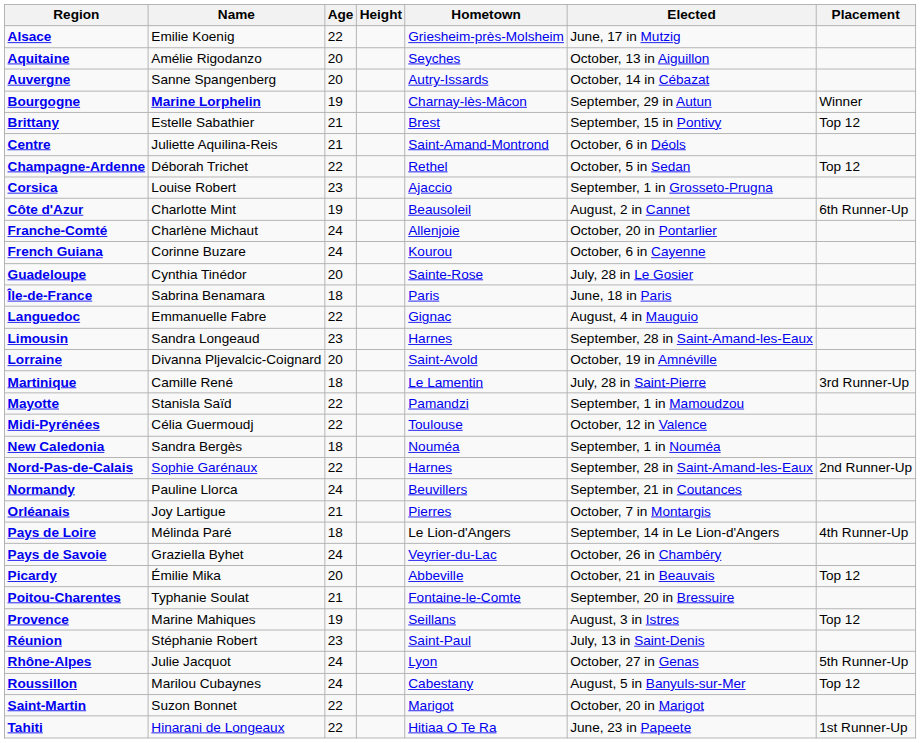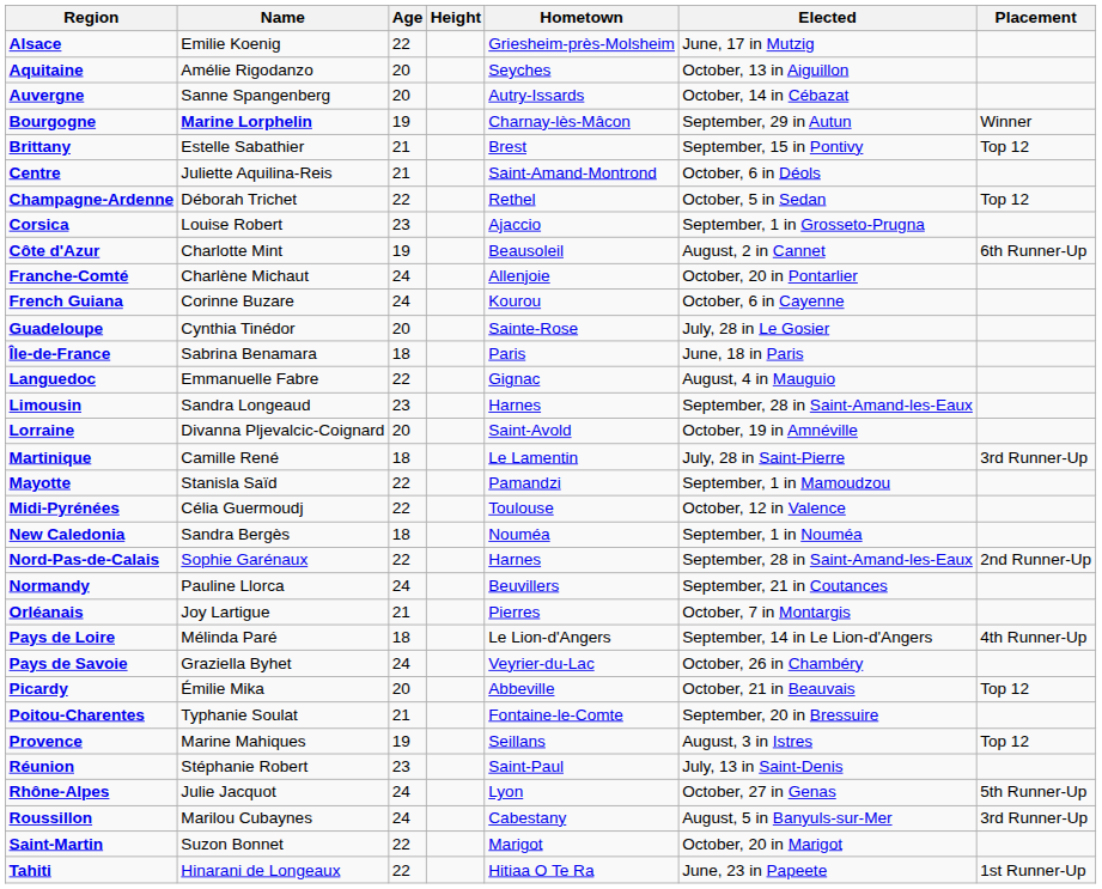Roussillon | Placement: Top 12 -> 3rd Runner-Up
